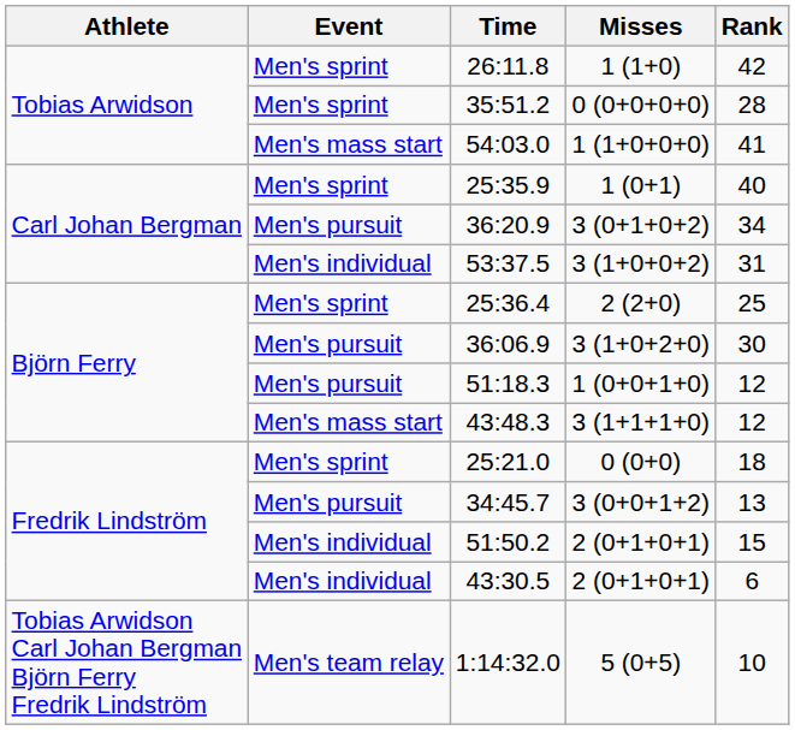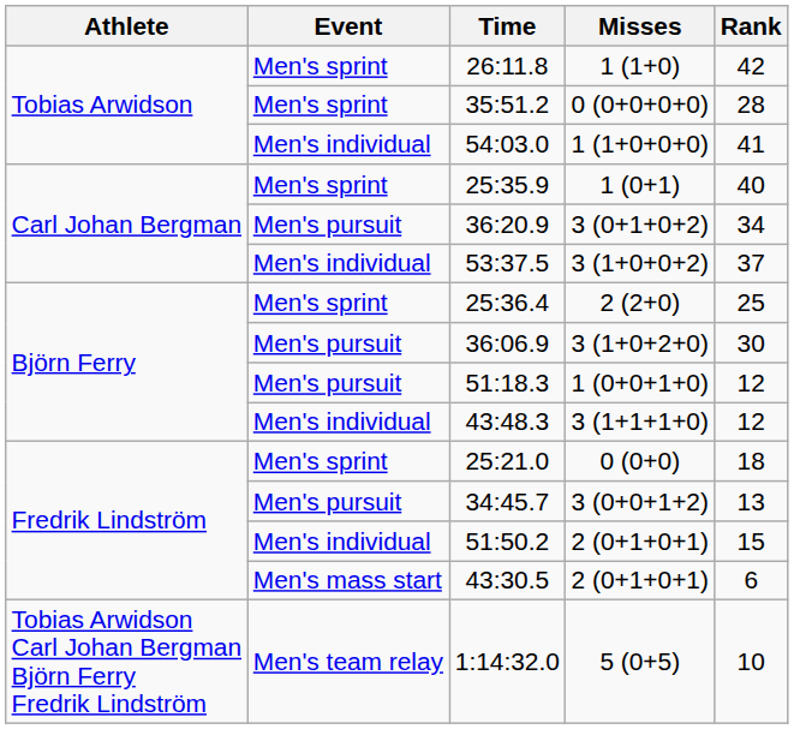54:03.0 | Event: Men's mass start -> Men's individual
53:37.5 | Rank: 31 -> 37
43:48.3 | Event: Men's mass start -> Men's individual
43:30.5 | Event: Men's individual -> Men's mass start
